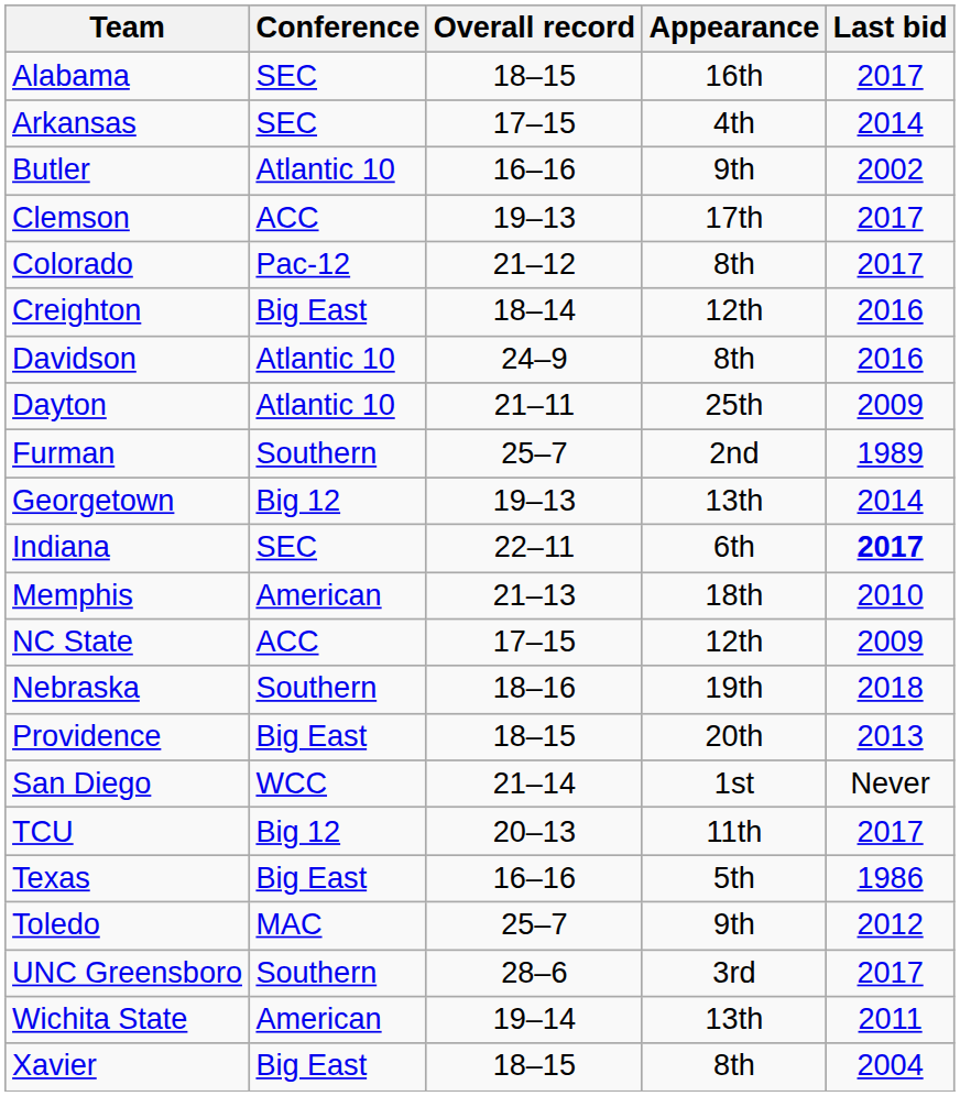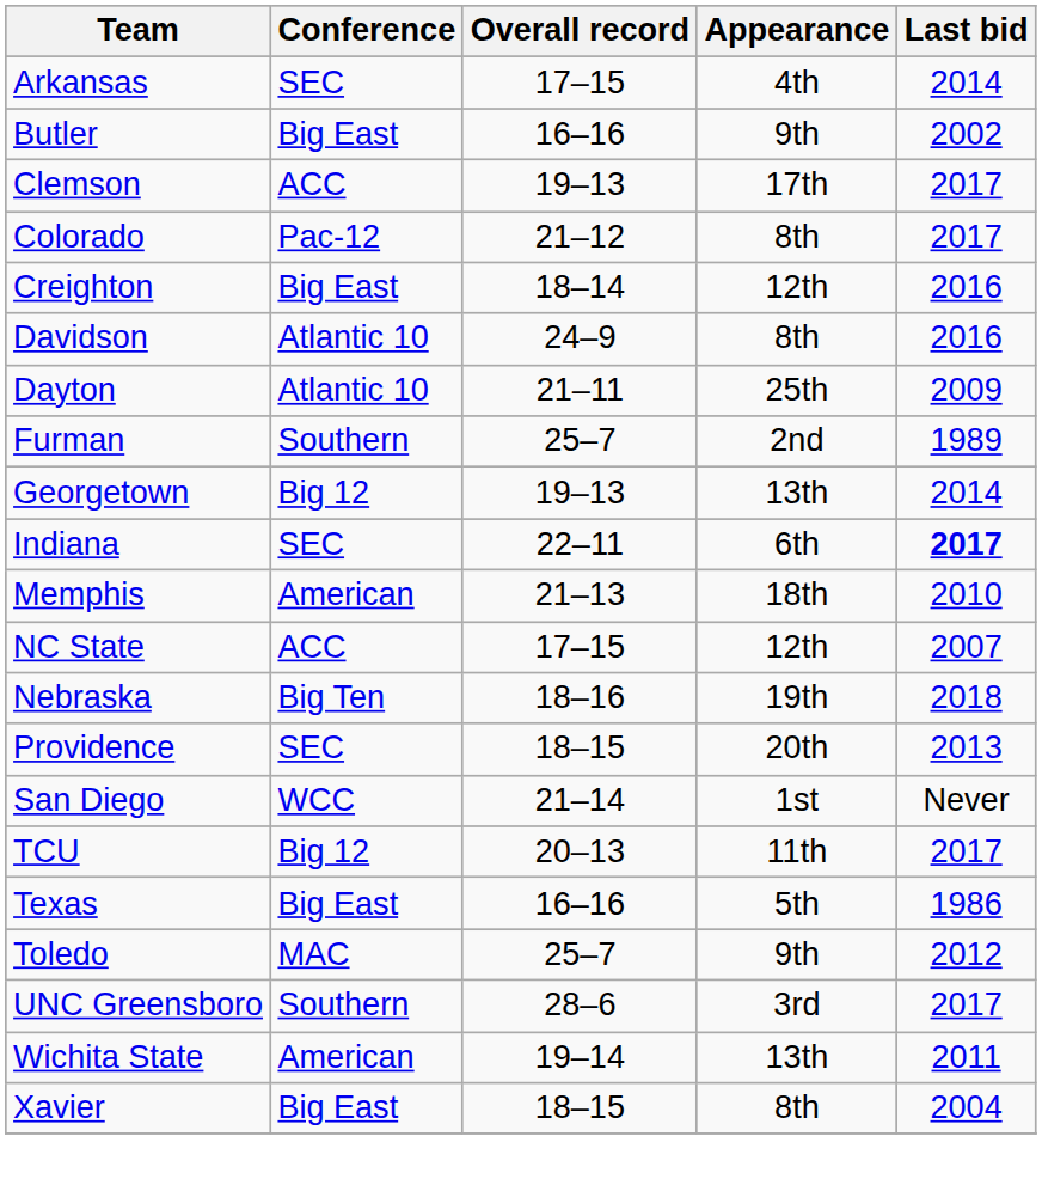- row: Alabama | SEC | 18–15 | 16th | 2017
Butler | Conference: Atlantic 10 -> Big East
NC State | Last bid: 2009 -> 2007
Nebraska | Conference: Southern -> Big Ten
Providence | Conference: Big East -> SEC
